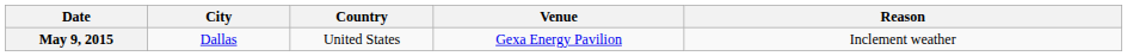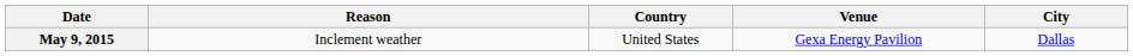columns swapped: City <-> Reason
